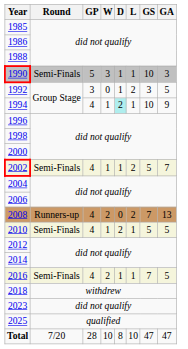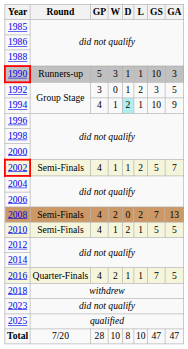1990 | Round: Semi-Finals -> Runners-up
2008 | Round: Runners-up -> Semi-Finals
2016 | Round: Semi-Finals -> Quarter-Finals
